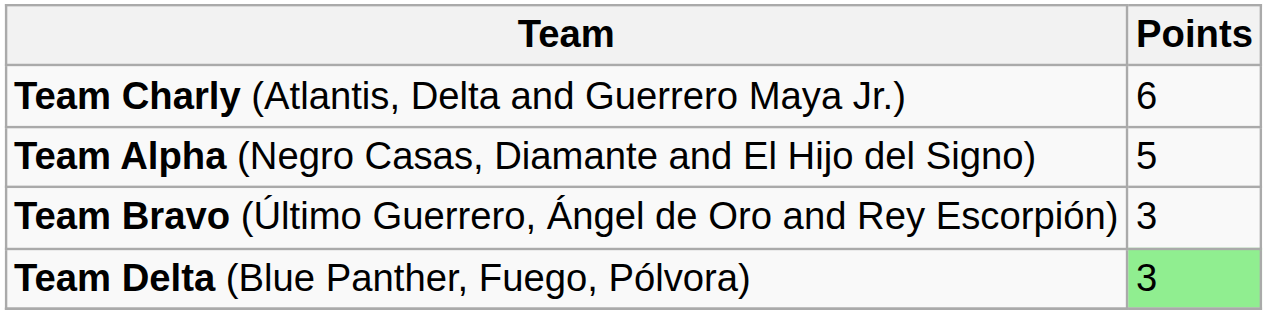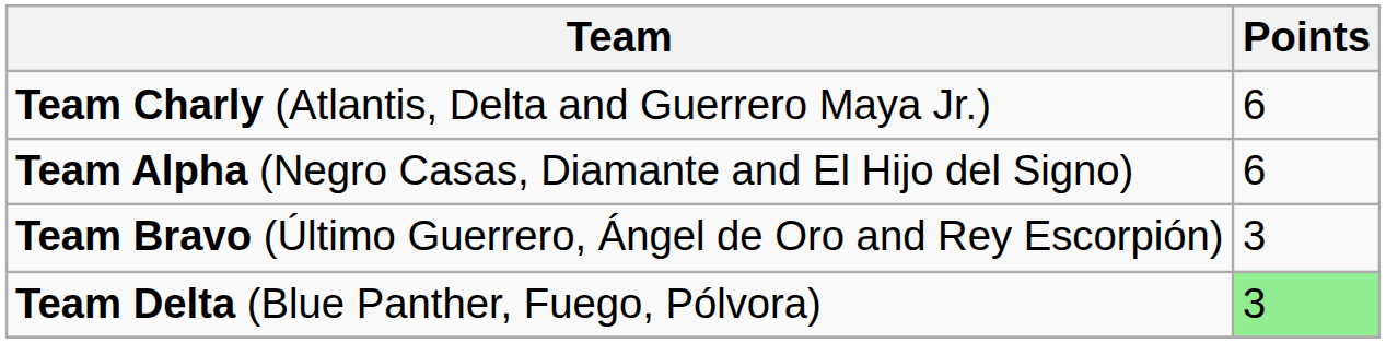Team Alpha (Negro Casas, Diamante and El Hijo del Signo) | Points: 5 -> 6
